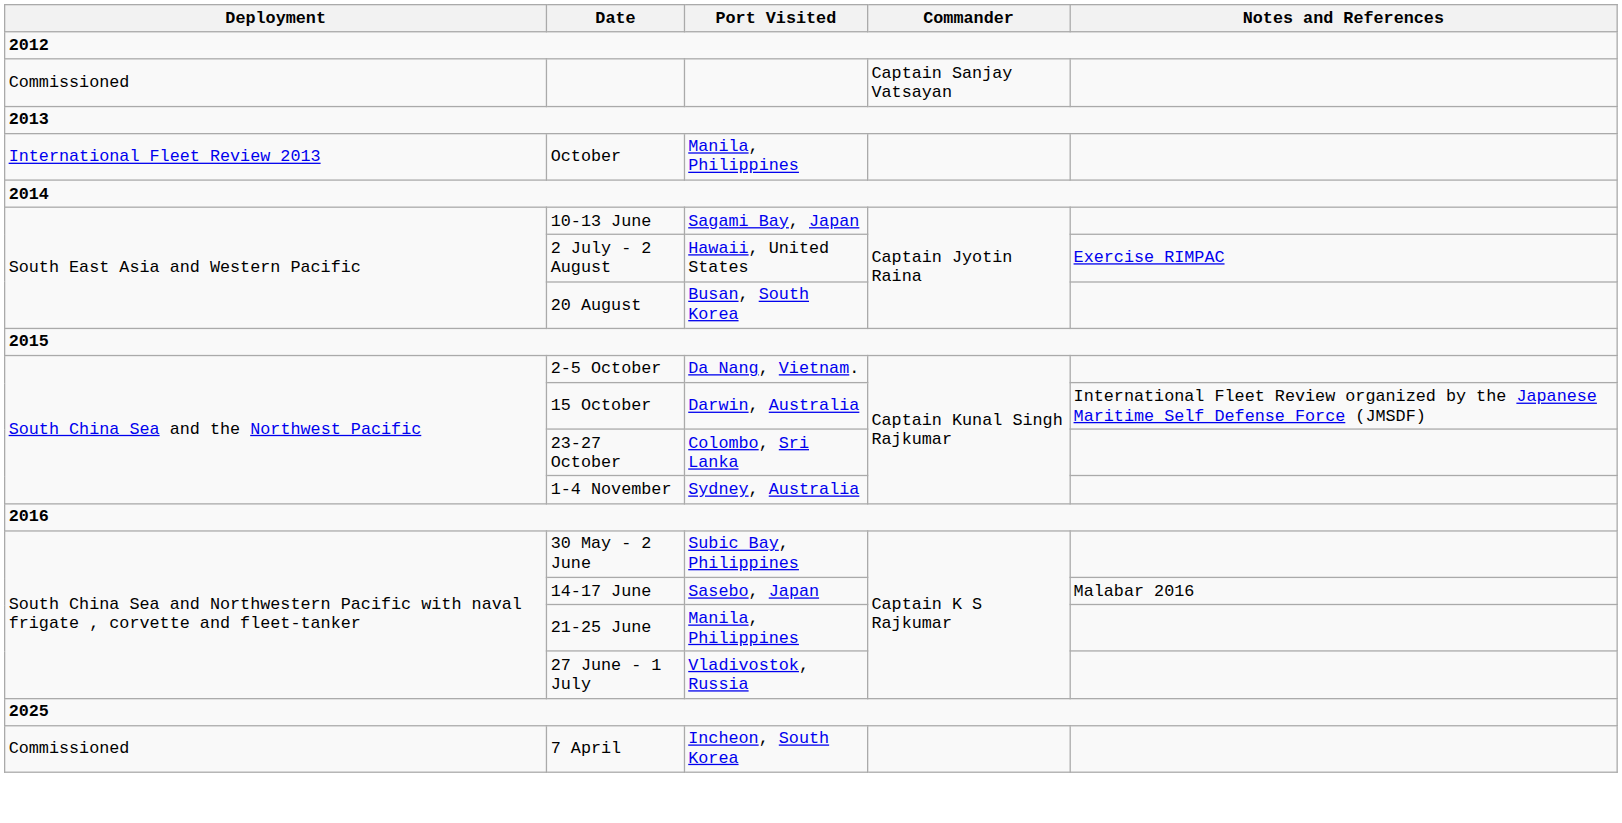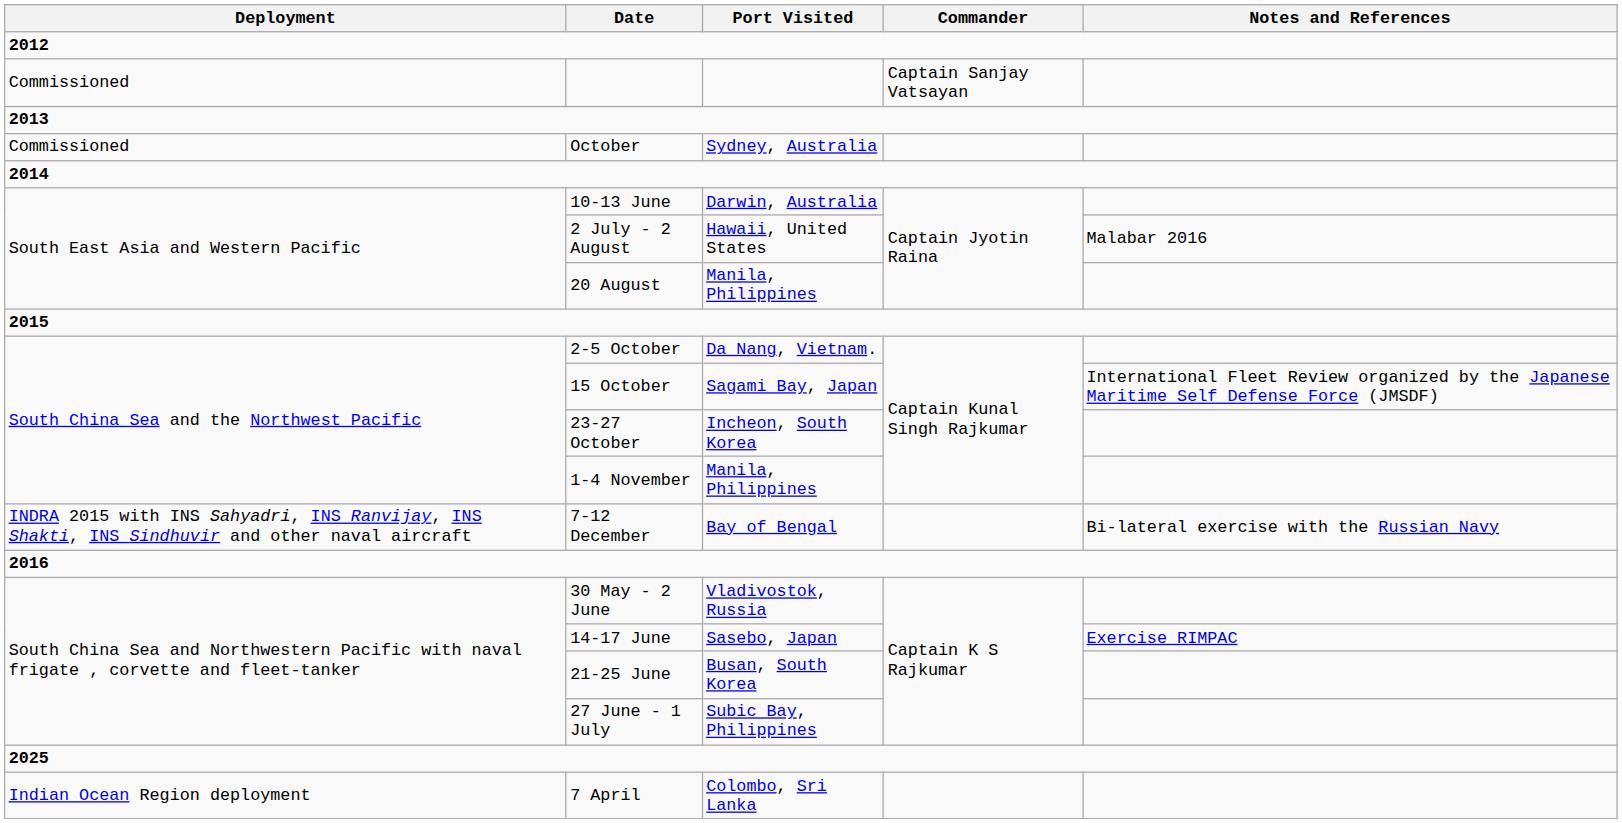October | Deployment: International Fleet Review 2013 -> Commissioned
October | Port Visited: Manila, Philippines -> Sydney, Australia
10-13 June | Port Visited: Sagami Bay, Japan -> Darwin, Australia
2 July - 2 August | Notes and References: Exercise RIMPAC -> Malabar 2016
20 August | Port Visited: Busan, South Korea -> Manila, Philippines
15 October | Port Visited: Darwin, Australia -> Sagami Bay, Japan
23-27 October | Port Visited: Colombo, Sri Lanka -> Incheon, South Korea
1-4 November | Port Visited: Sydney, Australia -> Manila, Philippines
+ row: INDRA 2015 with INS Sahyadri, INS Ranvijay, INS Shakti, INS Sindhuvir and other naval aircraft | 7-12 December | Bay of Bengal | Bi-lateral exercise with the Russian Navy
30 May - 2 June | Port Visited: Subic Bay, Philippines -> Vladivostok, Russia
14-17 June | Notes and References: Malabar 2016 -> Exercise RIMPAC
21-25 June | Port Visited: Manila, Philippines -> Busan, South Korea
27 June - 1 July | Port Visited: Vladivostok, Russia -> Subic Bay, Philippines
7 April | Deployment: Commissioned -> Indian Ocean Region deployment
7 April | Port Visited: Incheon, South Korea -> Colombo, Sri Lanka
